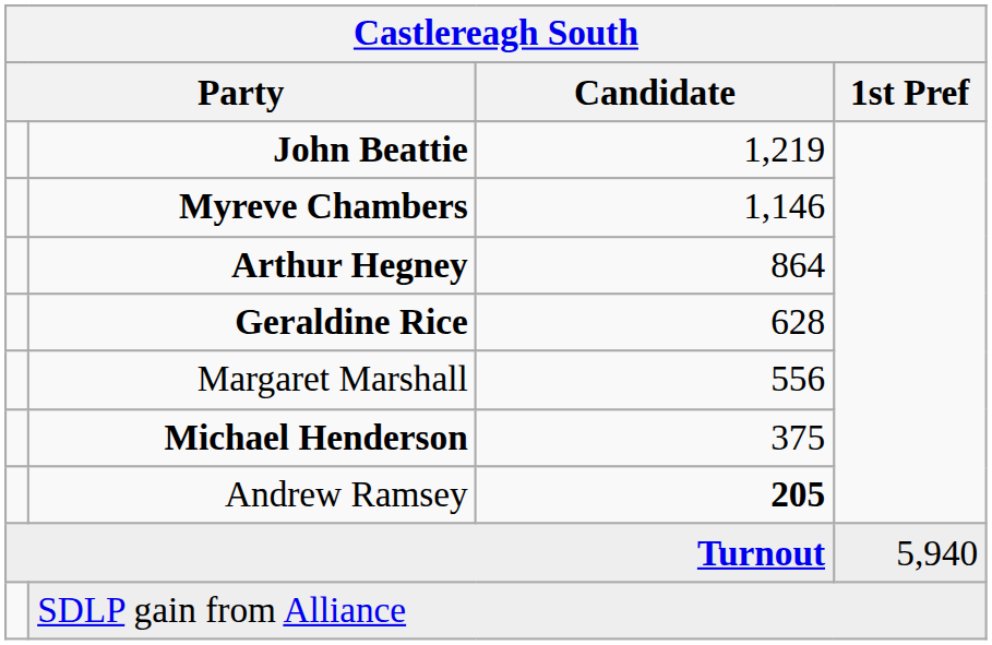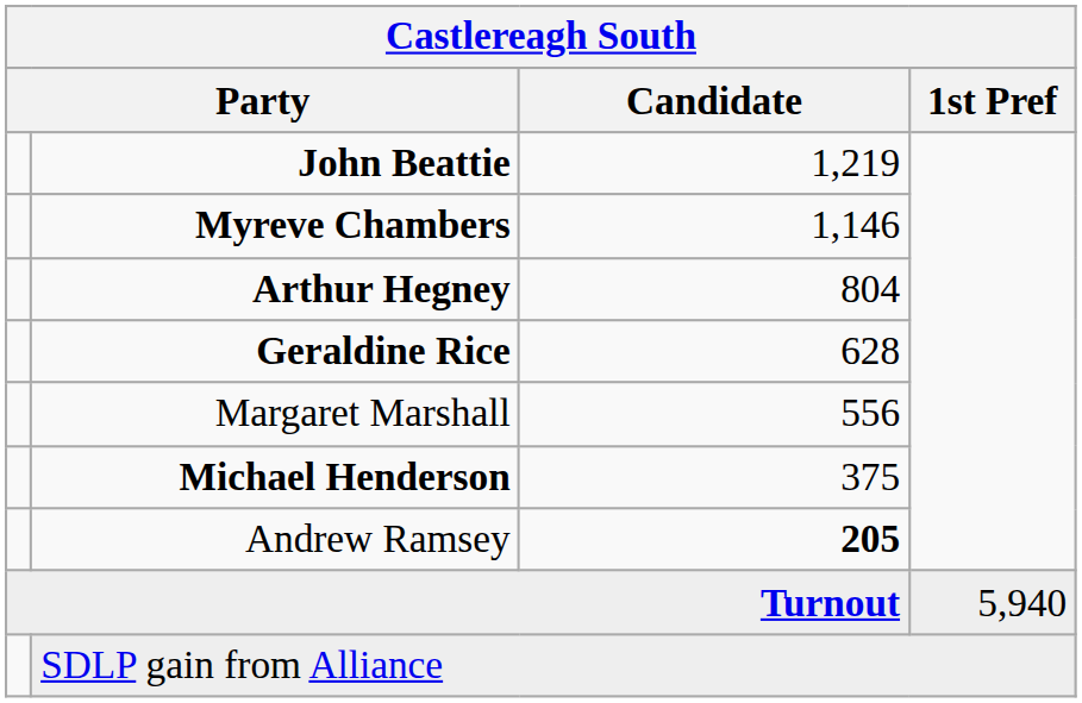Arthur Hegney | Candidate: 864 -> 804
